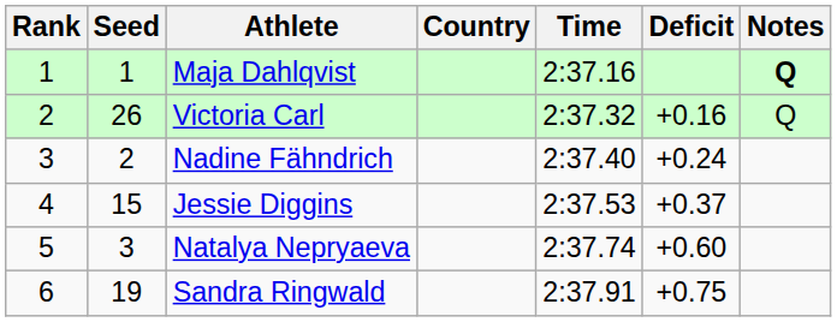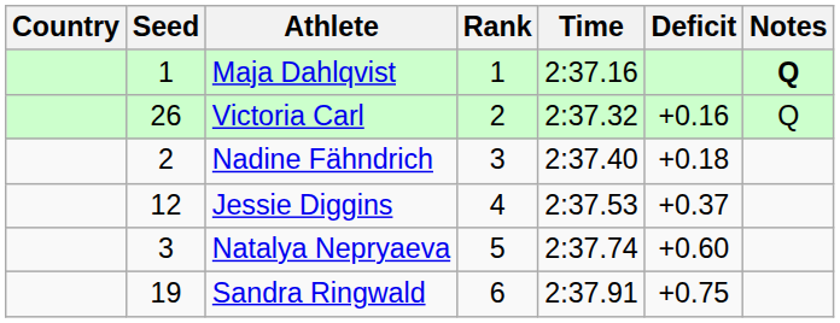columns swapped: Rank <-> Country
Nadine Fähndrich | Deficit: +0.24 -> +0.18
Jessie Diggins | Seed: 15 -> 12
